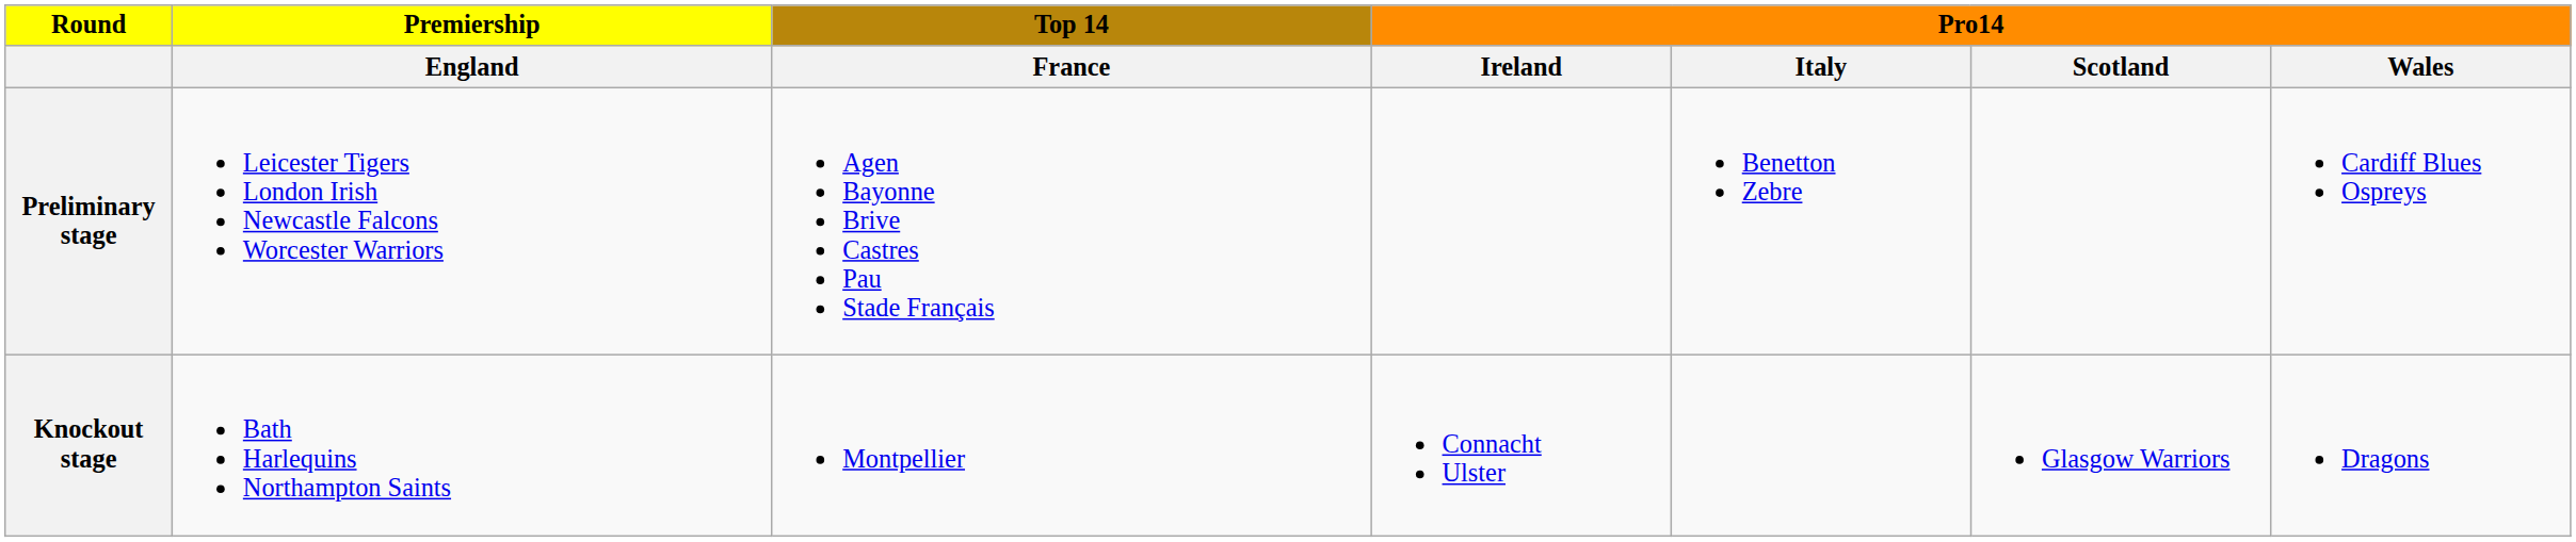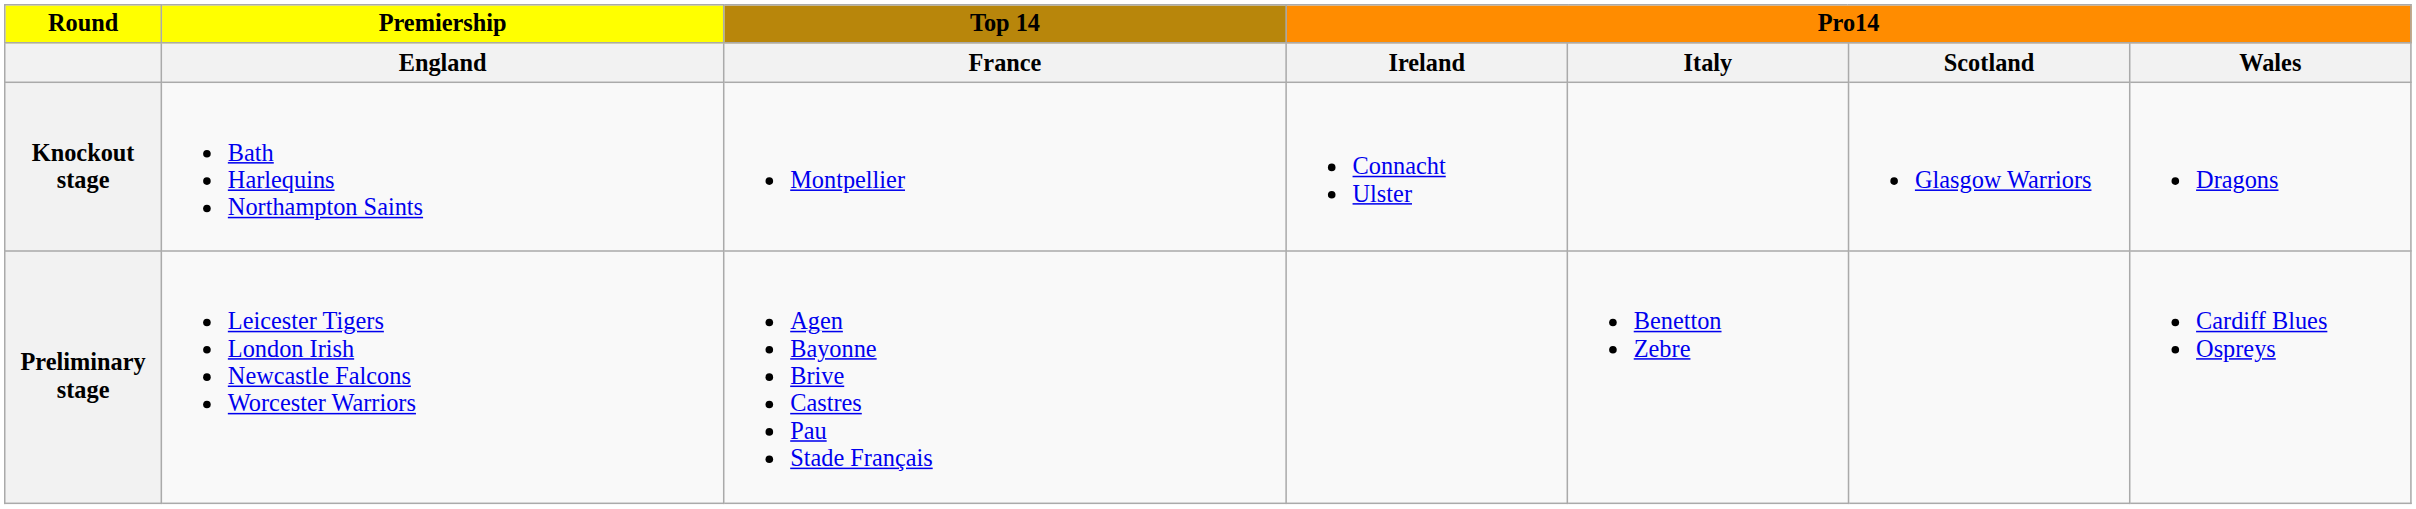rows swapped: Preliminary stage <-> Knockout stage
